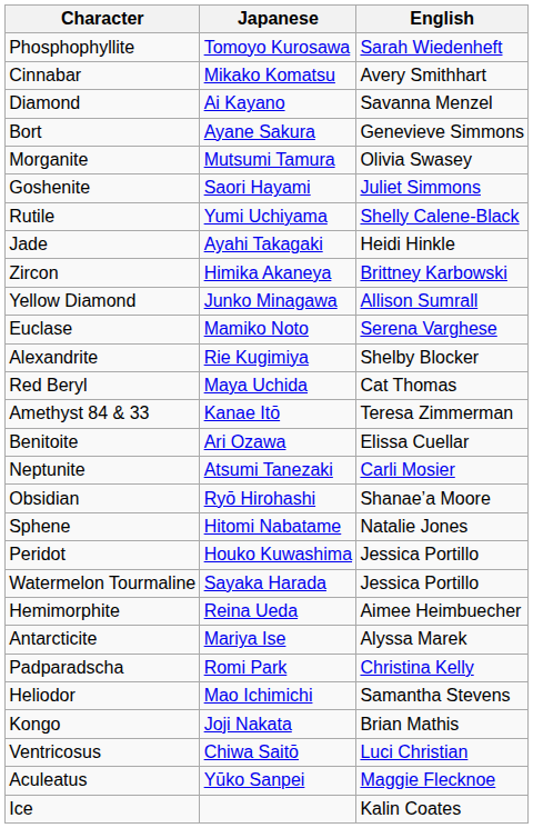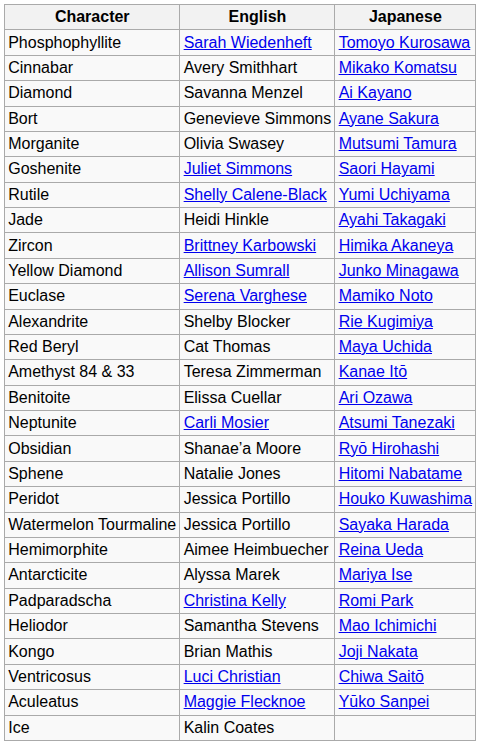columns swapped: Japanese <-> English
